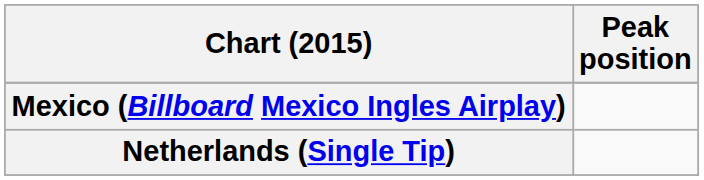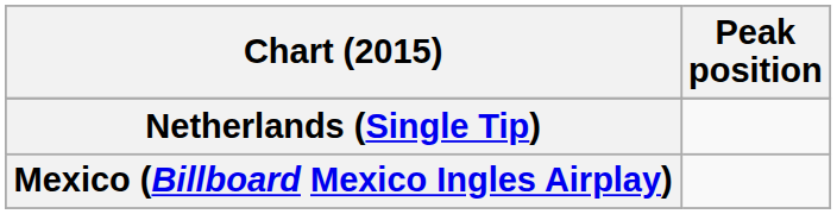rows swapped: Mexico (Billboard Mexico Ingles Airplay) <-> Netherlands (Single Tip)
